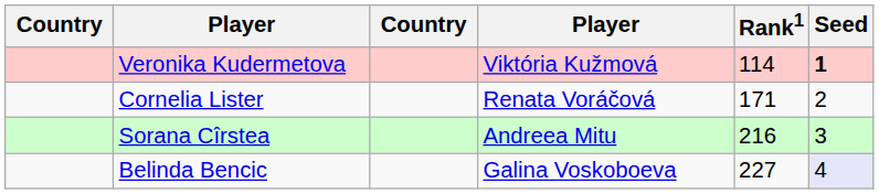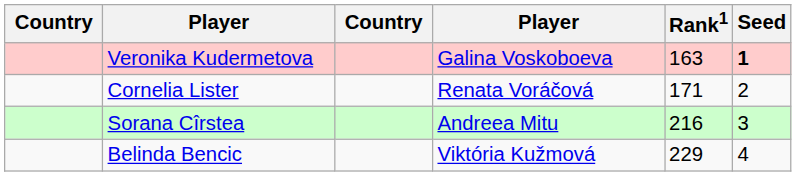Veronika Kudermetova | column 4: Viktória Kužmová -> Galina Voskoboeva
Veronika Kudermetova | Rank1: 114 -> 163
Belinda Bencic | column 4: Galina Voskoboeva -> Viktória Kužmová
Belinda Bencic | Rank1: 227 -> 229
Belinda Bencic | Seed: lavender background -> no background
